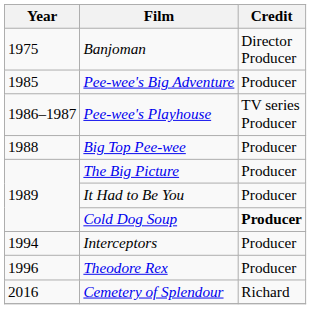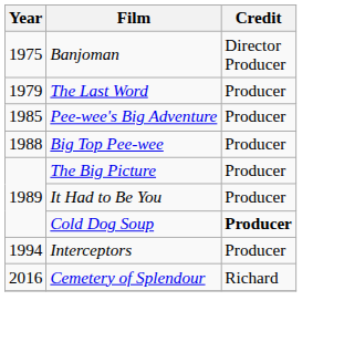+ row: 1979 | The Last Word | Producer
- row: 1986–1987 | Pee-wee's Playhouse | TV series Producer
- row: 1996 | Theodore Rex | Producer
